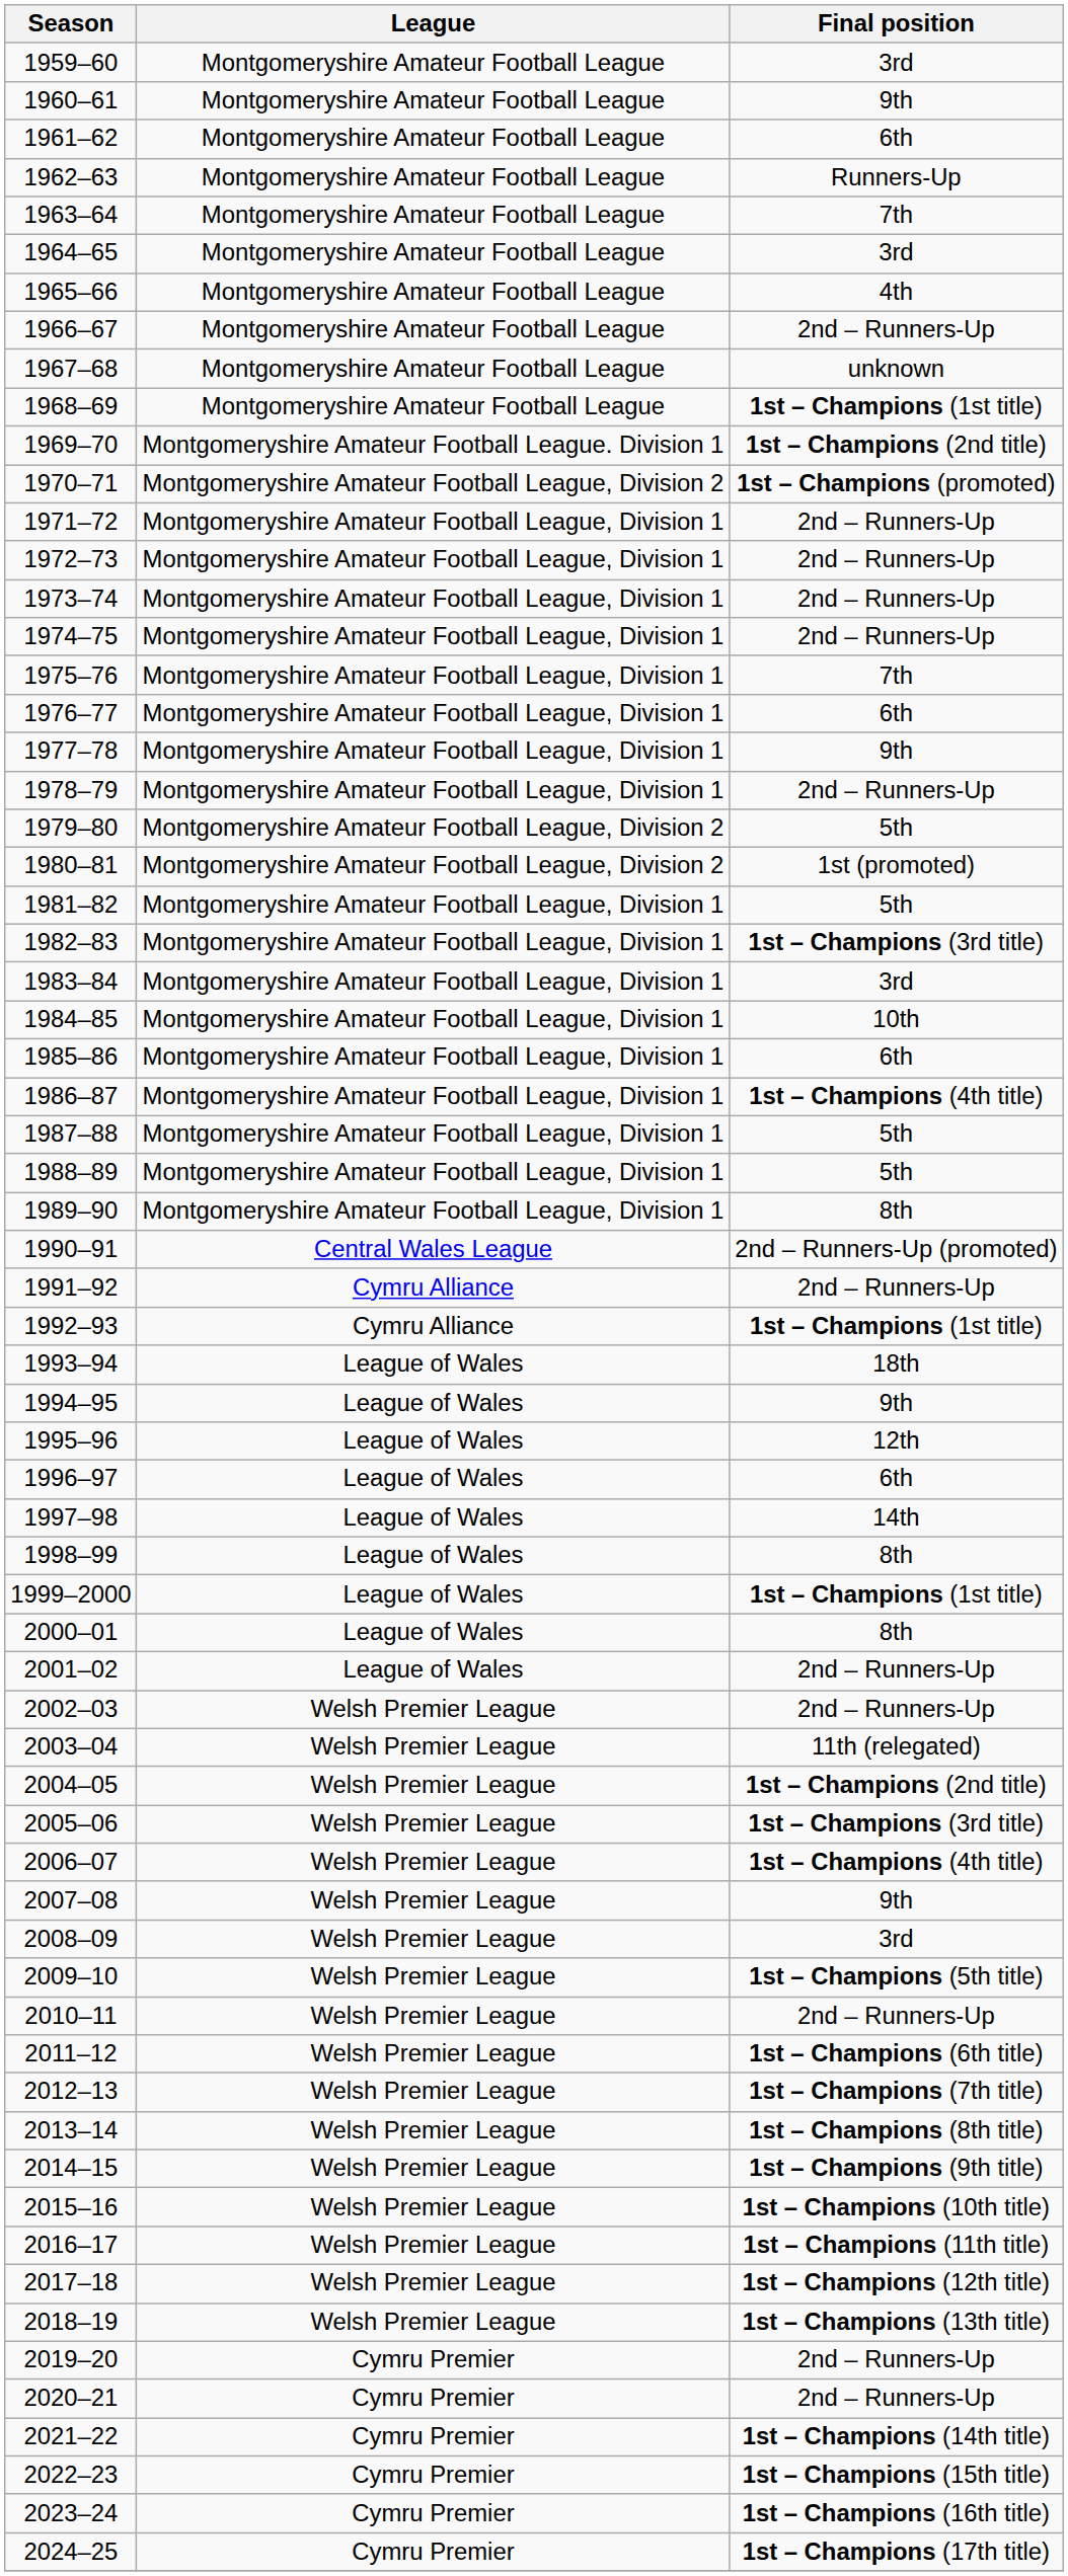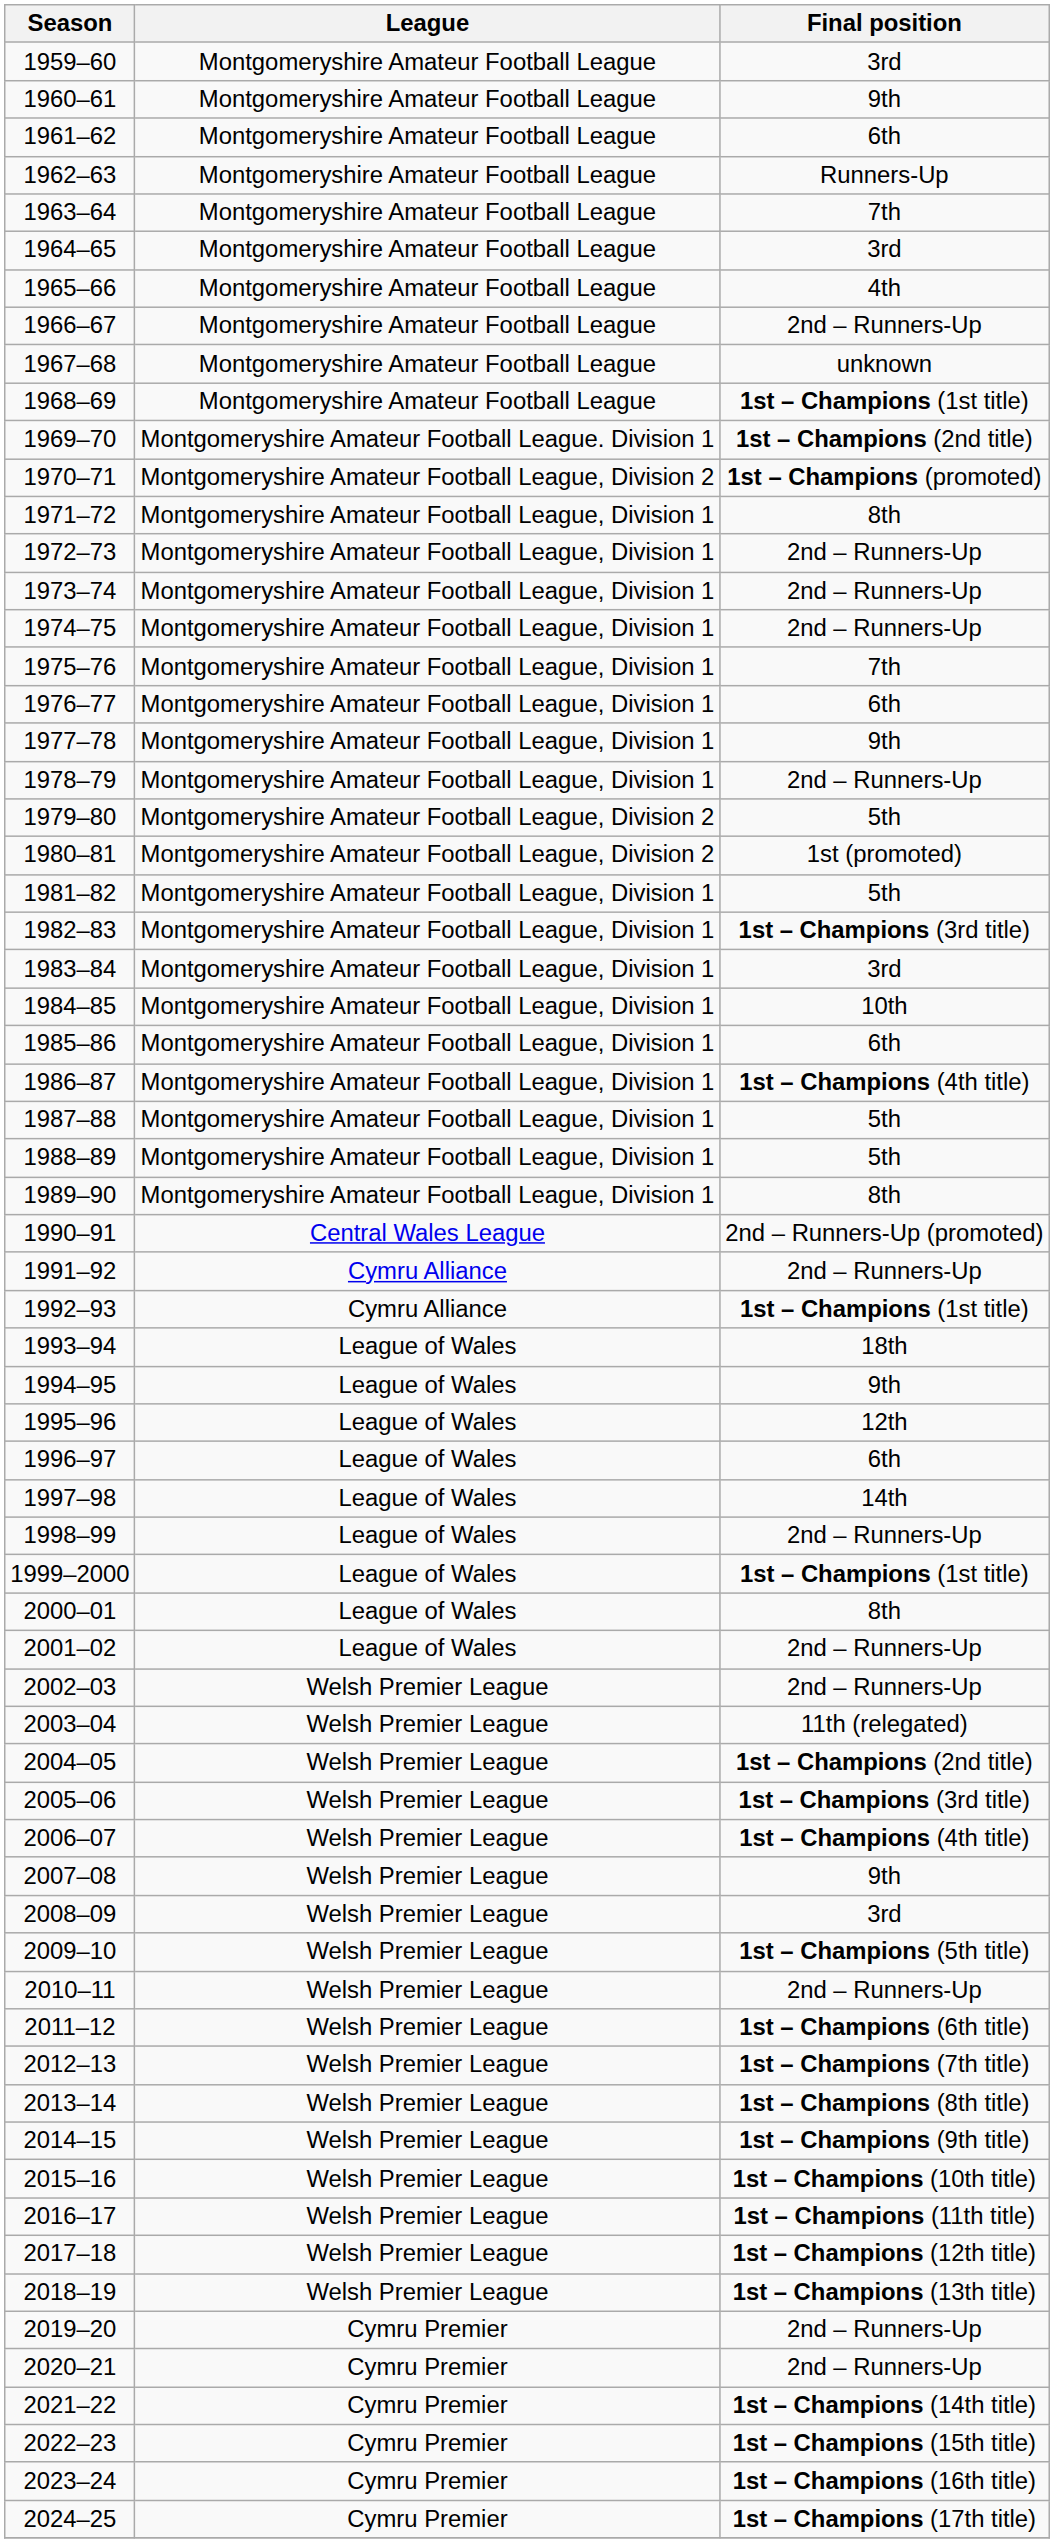1971–72 | Final position: 2nd – Runners-Up -> 8th
1998–99 | Final position: 8th -> 2nd – Runners-Up
